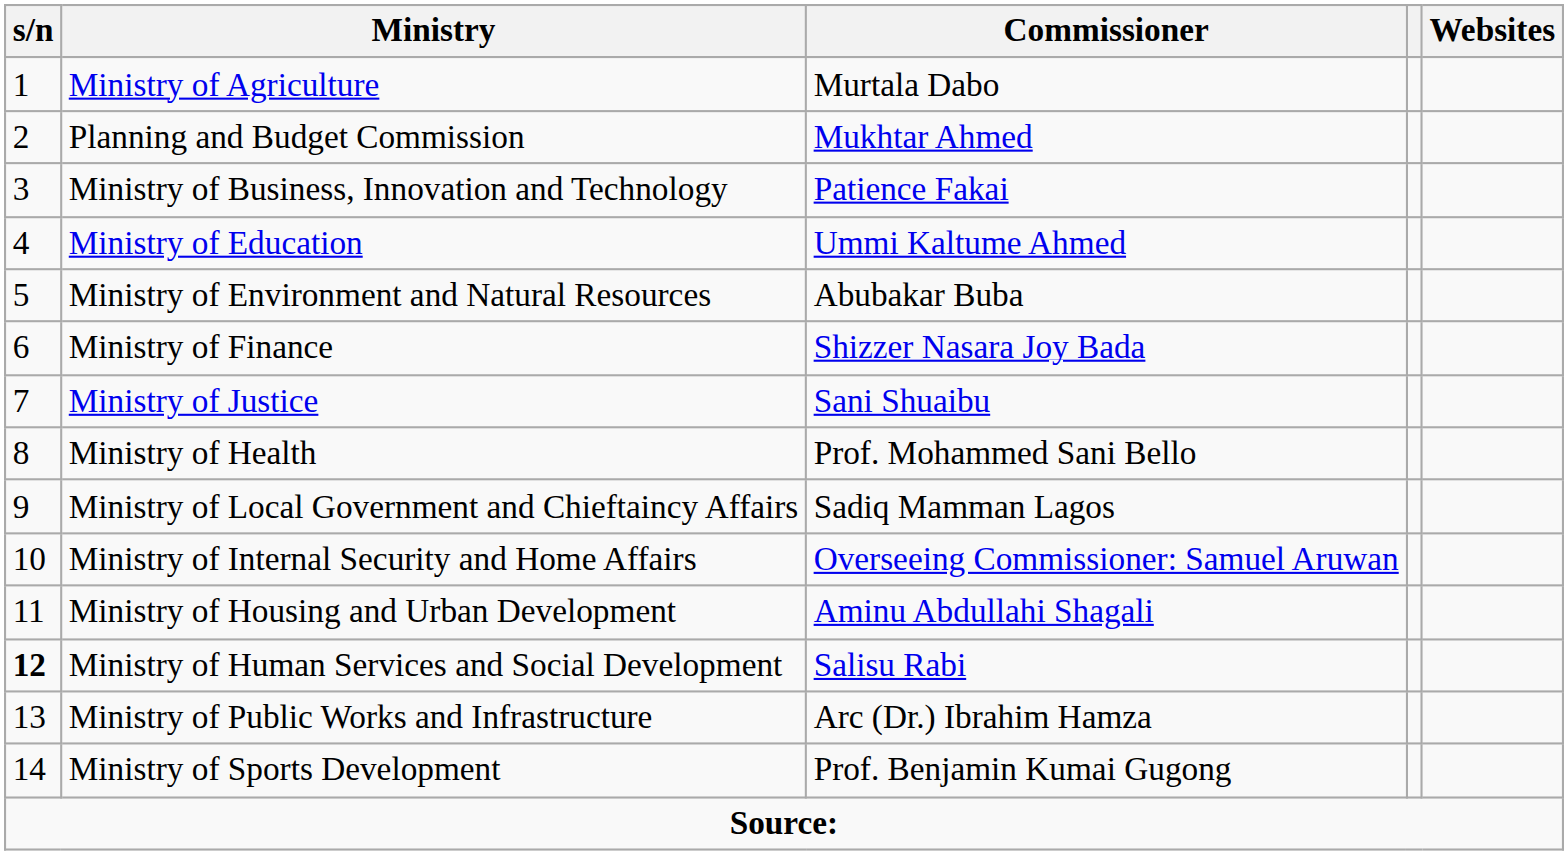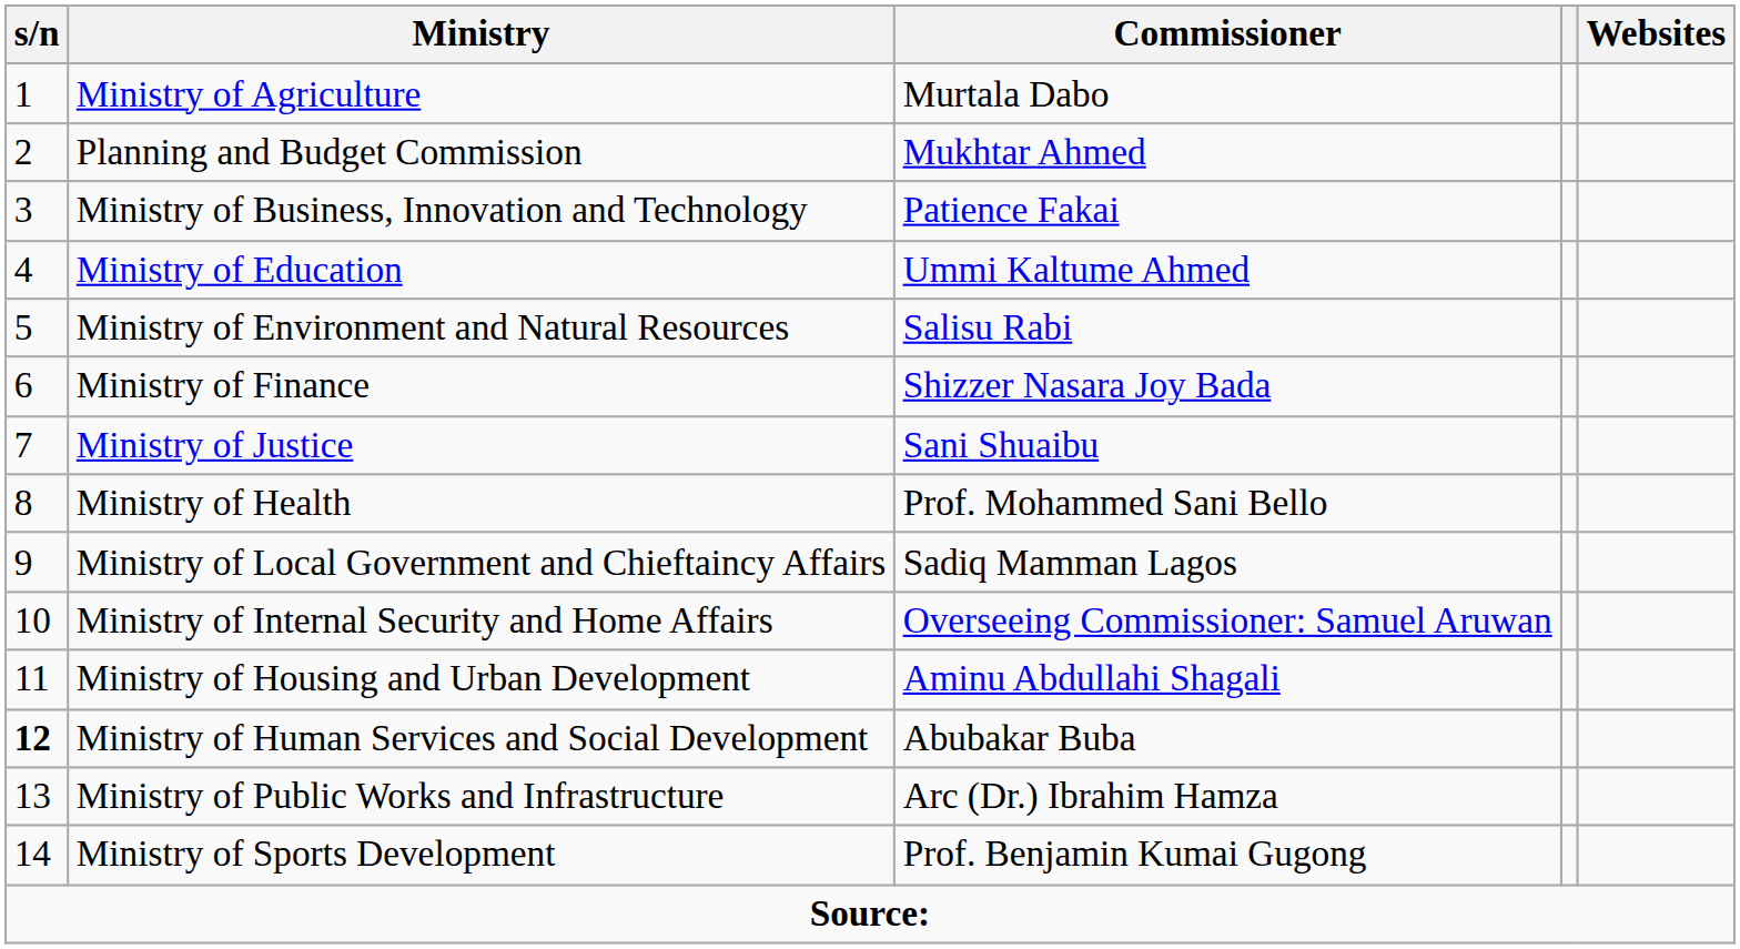Ministry of Environment and Natural Resources | Commissioner: Abubakar Buba -> Salisu Rabi
Ministry of Human Services and Social Development | Commissioner: Salisu Rabi -> Abubakar Buba
